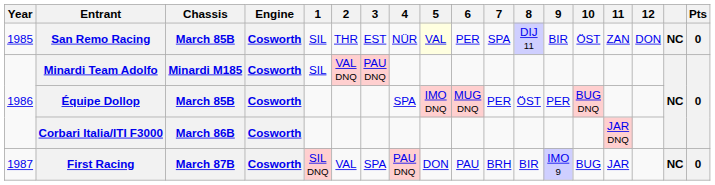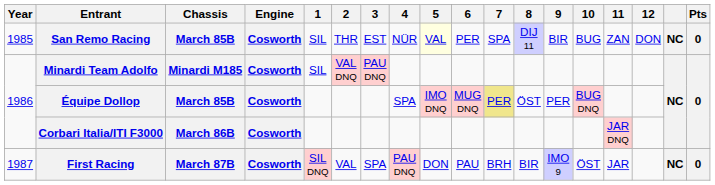San Remo Racing | 10: ÖST -> BUG
Équipe Dollop | 7: no background -> khaki background
First Racing | 10: BUG -> ÖST
